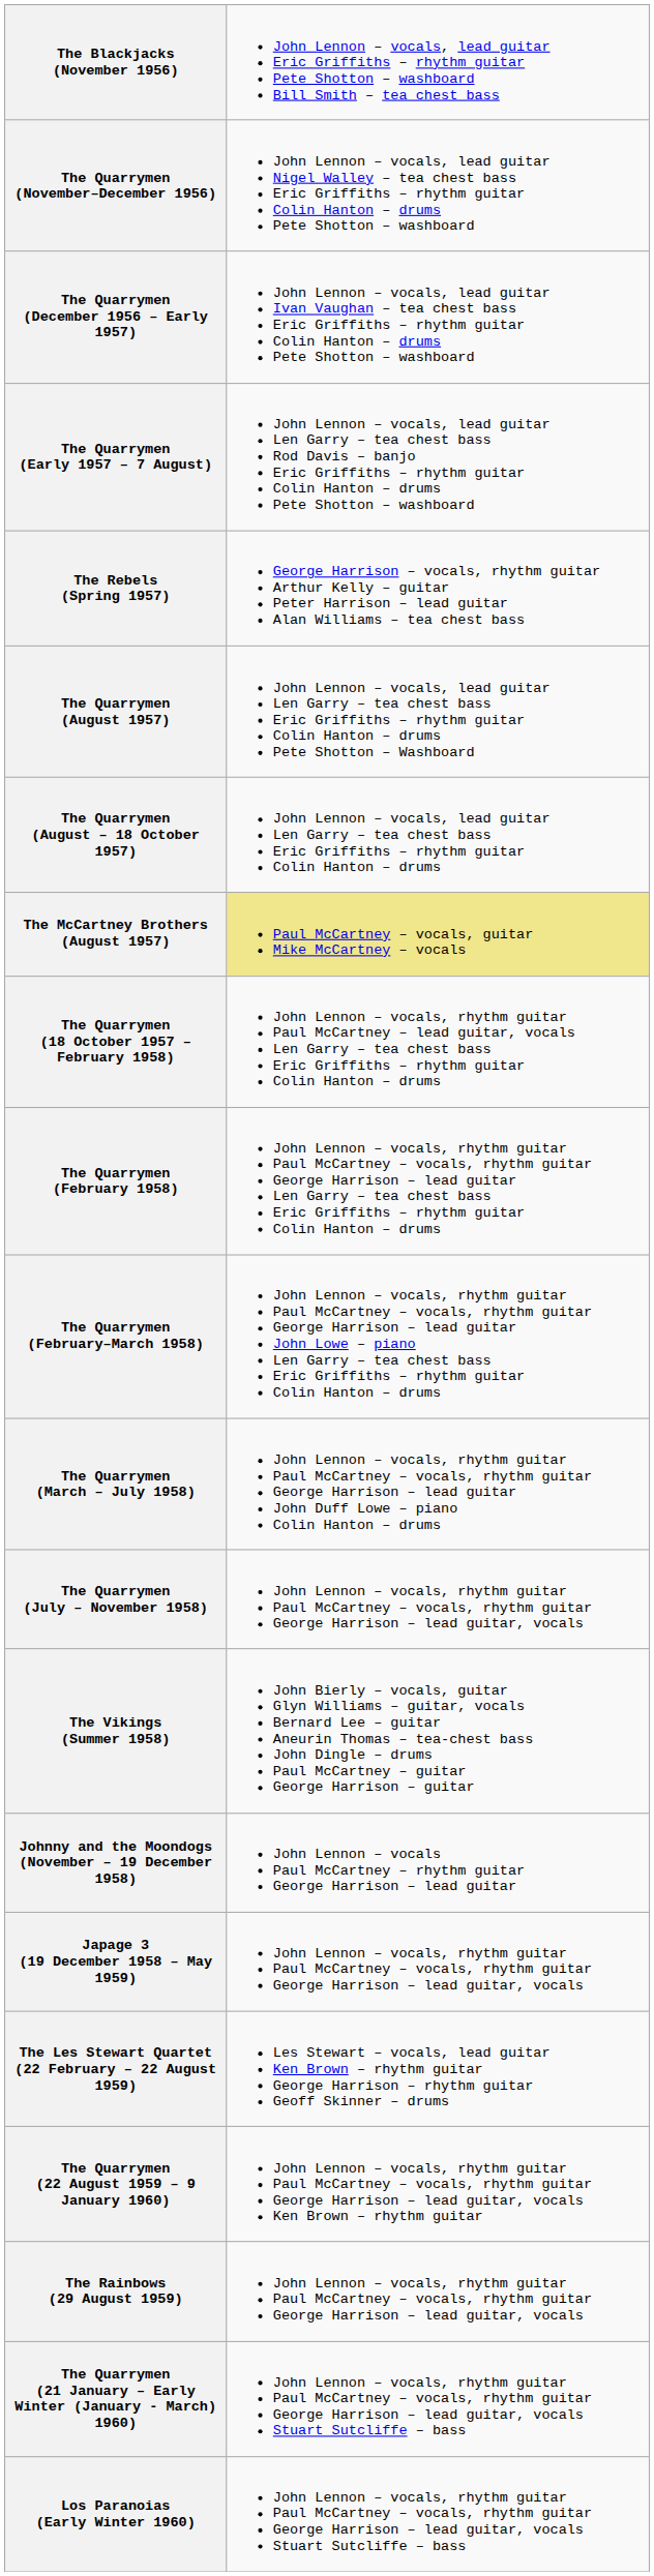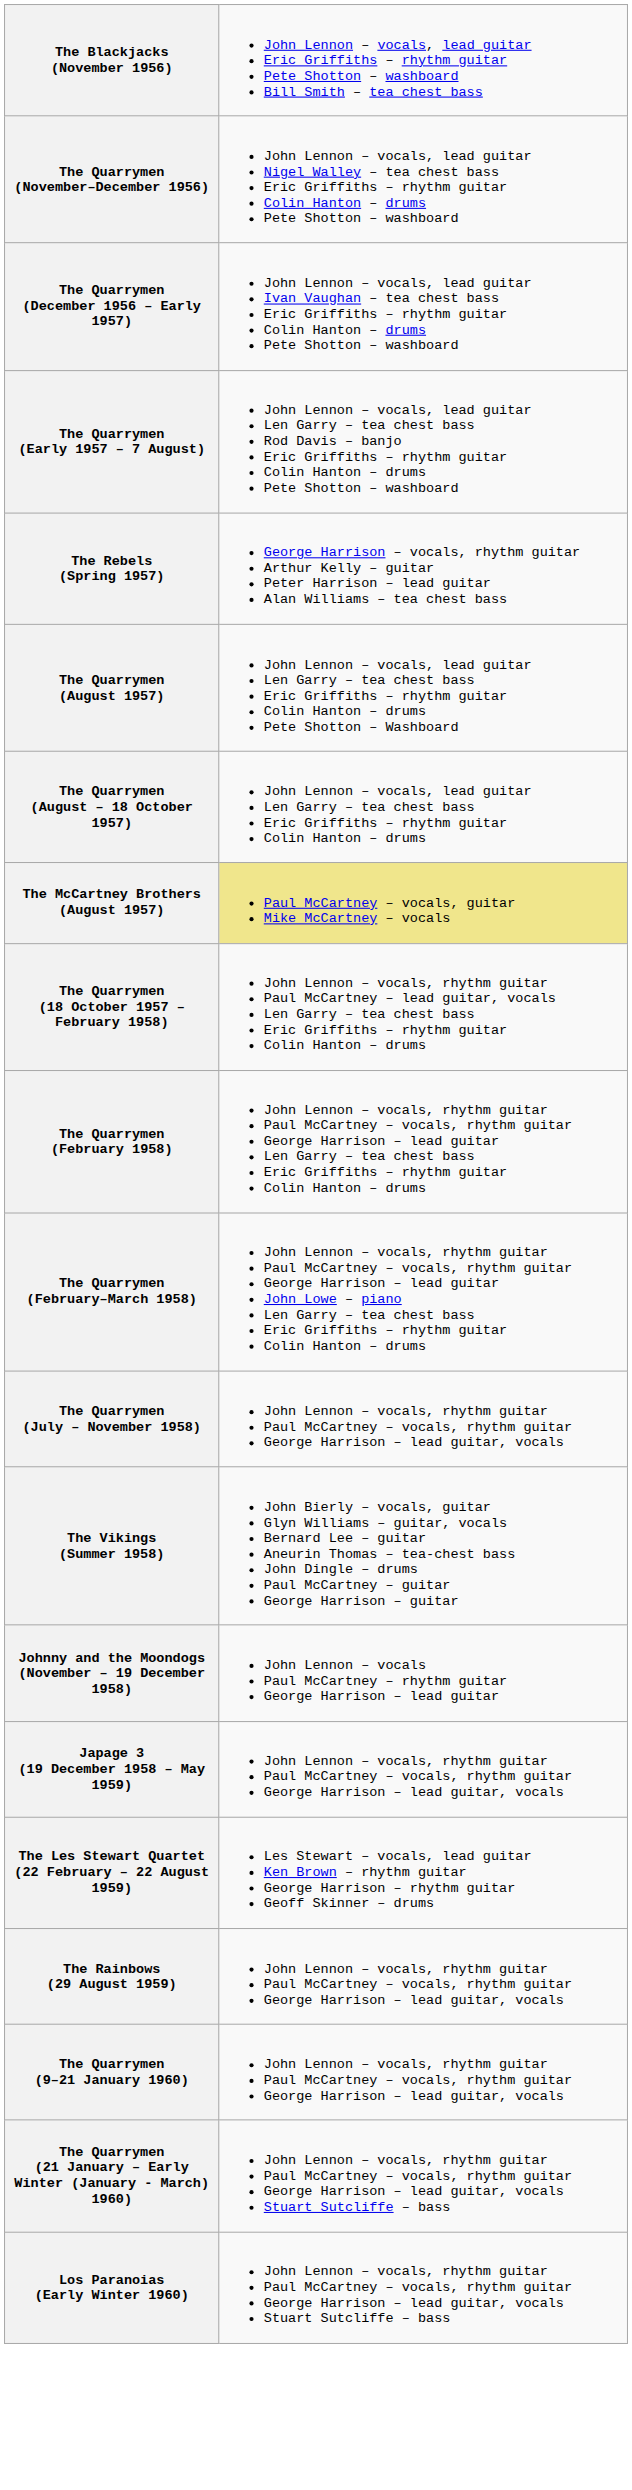- row: The Quarrymen (March – July 1958) | John Lennon – vocals, rhythm guitar Paul McCartney – vocals, rhythm guitar George Harrison – lead guitar John Duff Lowe – piano Colin Hanton – drums
- row: The Quarrymen (22 August 1959 – 9 January 1960) | John Lennon – vocals, rhythm guitar Paul McCartney – vocals, rhythm guitar George Harrison – lead guitar, vocals Ken Brown – rhythm guitar
+ row: The Quarrymen (9–21 January 1960) | John Lennon – vocals, rhythm guitar Paul McCartney – vocals, rhythm guitar George Harrison – lead guitar, vocals
